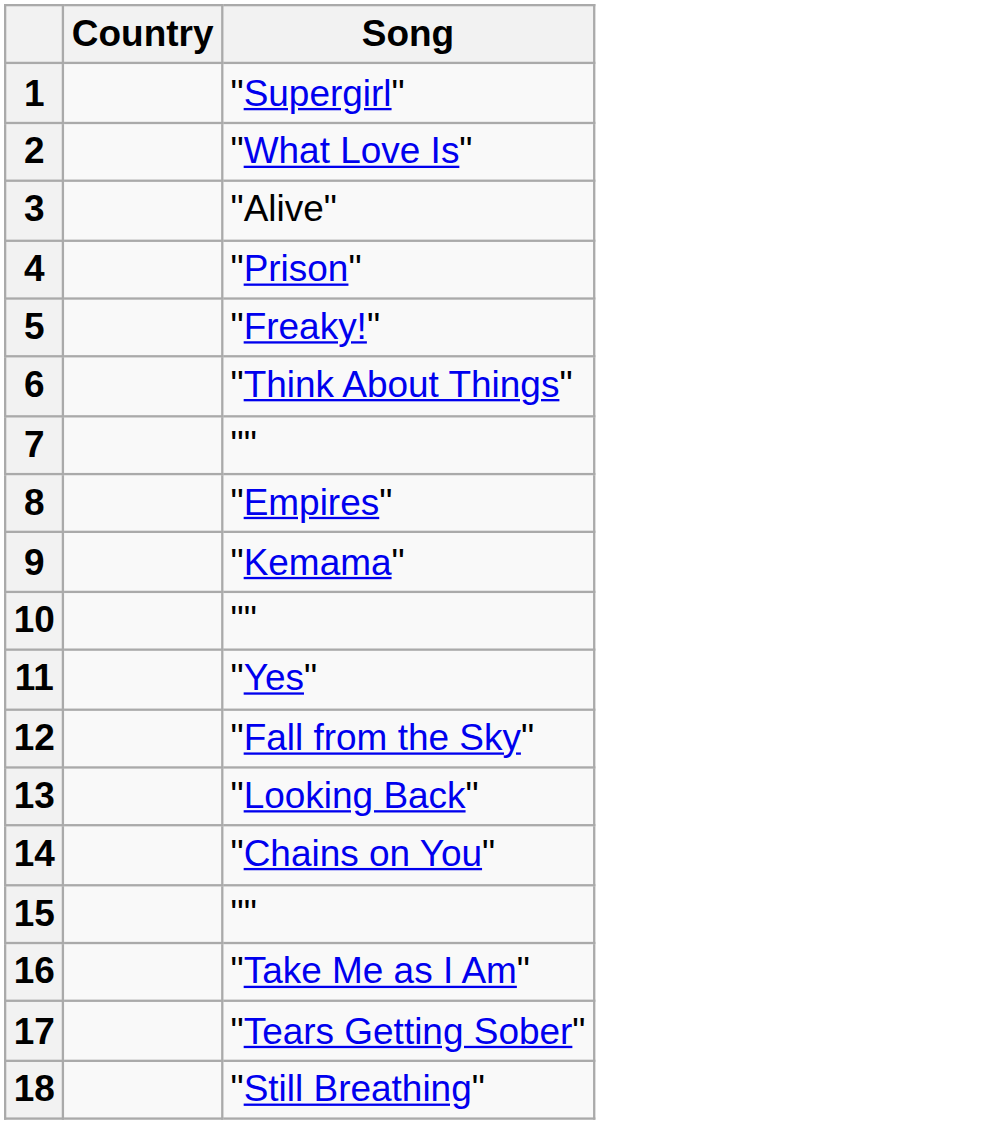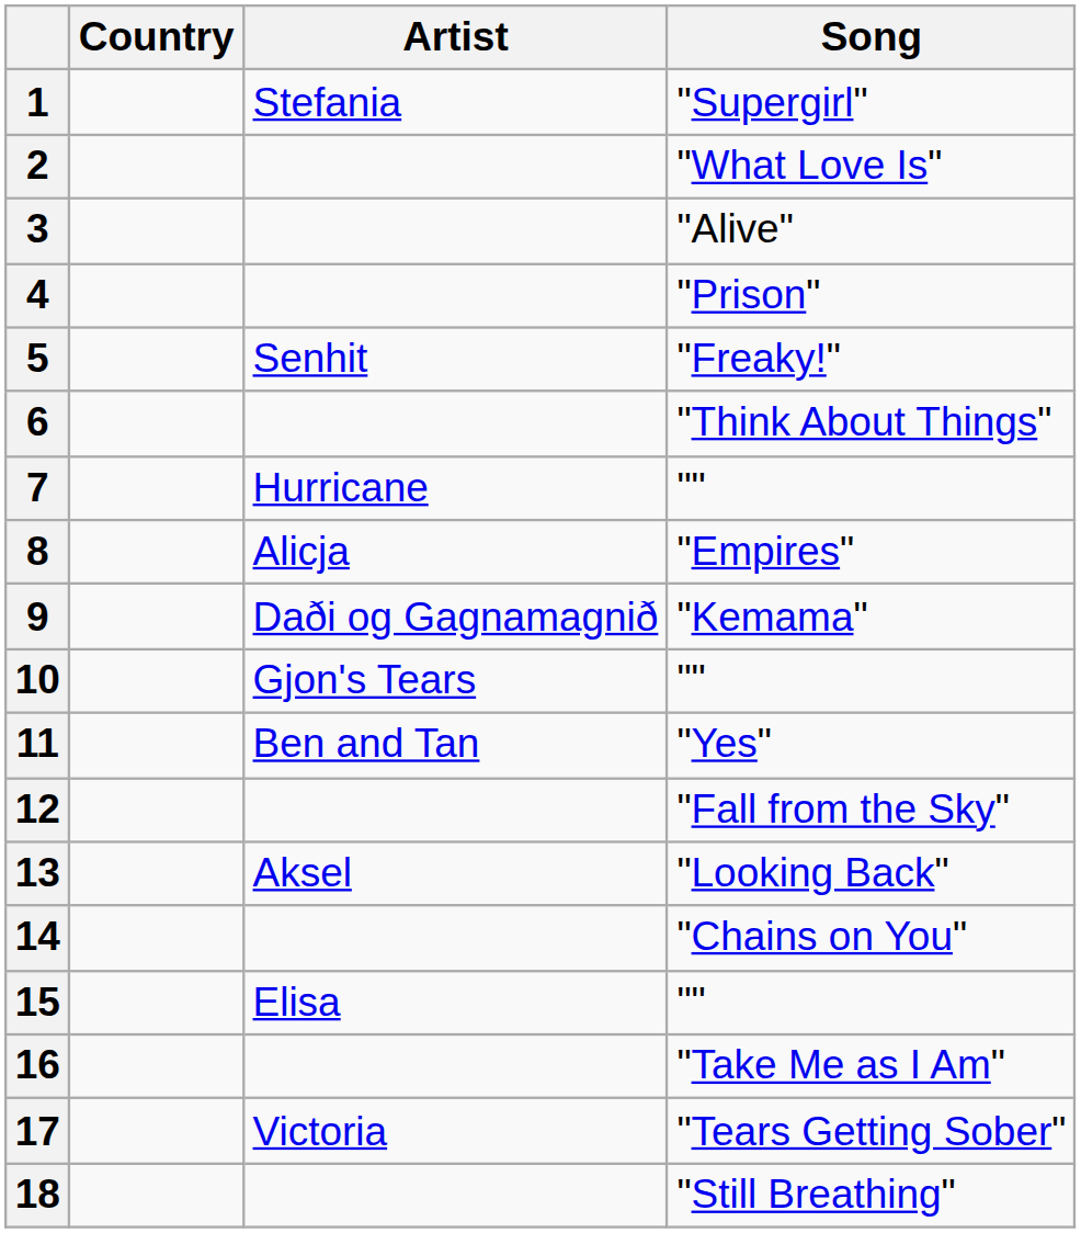+ column: Artist | Stefania | Senhit | Hurricane | Alicja | Daði og Gagnamagnið | Gjon's Tears | Ben and Tan | Aksel | Elisa | Victoria
